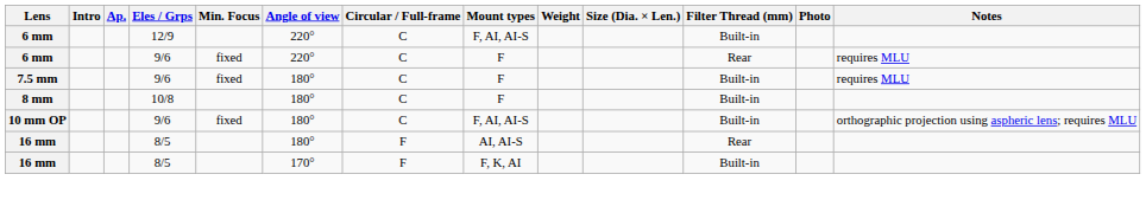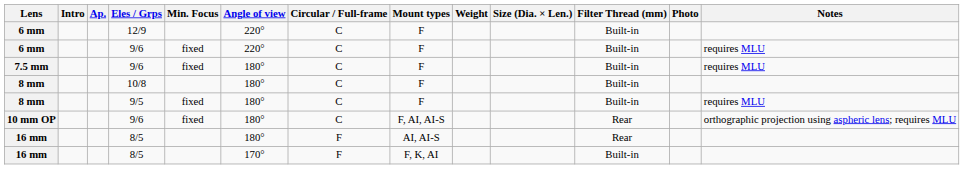6 mm / 12/9 | Mount types: F, AI, AI-S -> F
6 mm / 9/6 | Filter Thread (mm): Rear -> Built-in
+ row: 8 mm | 9/5 | fixed | 180° | C | F | Built-in | requires MLU
10 mm OP | Filter Thread (mm): Built-in -> Rear
